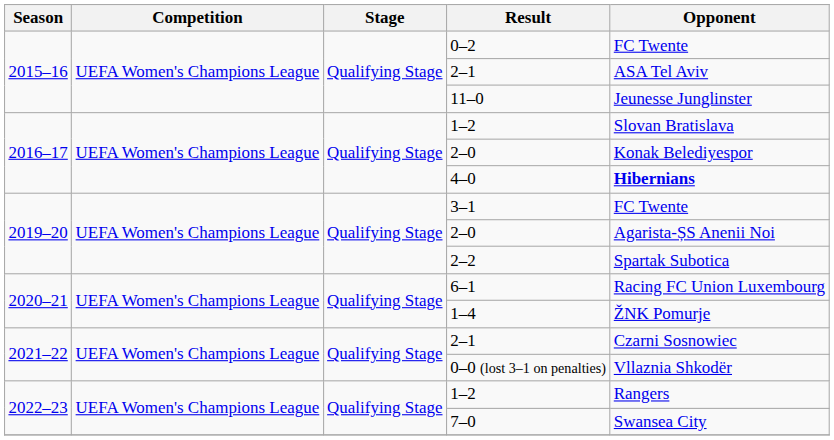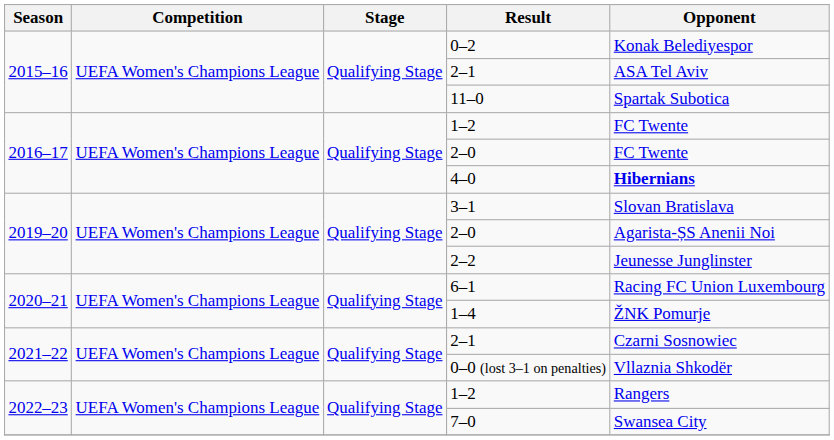0–2 | Opponent: FC Twente -> Konak Belediyespor
11–0 | Opponent: Jeunesse Junglinster -> Spartak Subotica
2016–17 / 1–2 | Opponent: Slovan Bratislava -> FC Twente
2016–17 / 2–0 | Opponent: Konak Belediyespor -> FC Twente
3–1 | Opponent: FC Twente -> Slovan Bratislava
2–2 | Opponent: Spartak Subotica -> Jeunesse Junglinster
